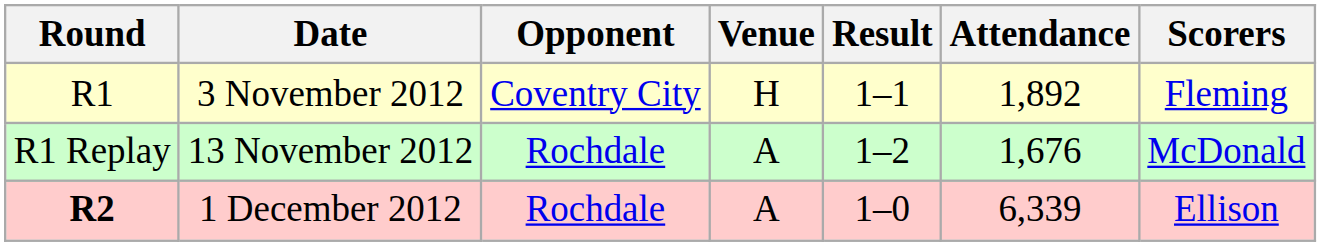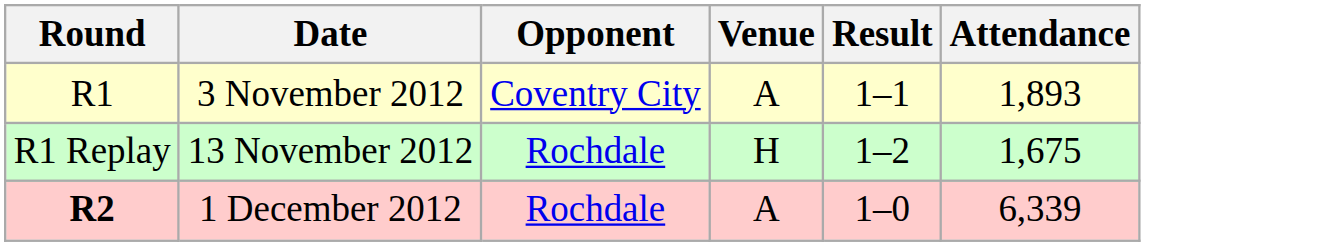- column: Scorers | Fleming | McDonald | Ellison
3 November 2012 | Venue: H -> A
3 November 2012 | Attendance: 1,892 -> 1,893
13 November 2012 | Venue: A -> H
13 November 2012 | Attendance: 1,676 -> 1,675
